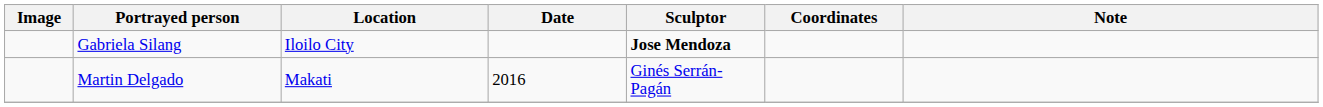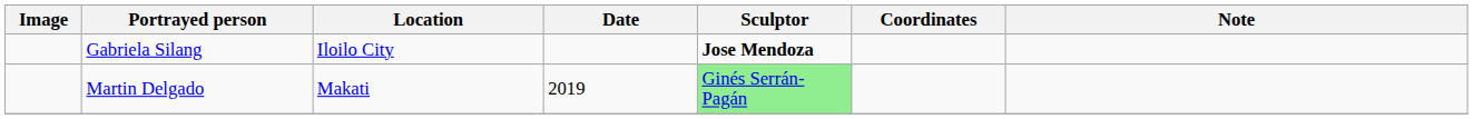Martin Delgado | Date: 2016 -> 2019
Martin Delgado | Sculptor: no background -> lightgreen background
